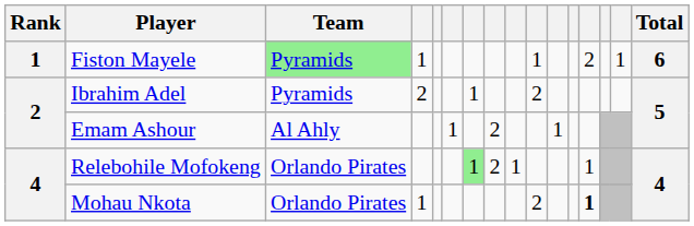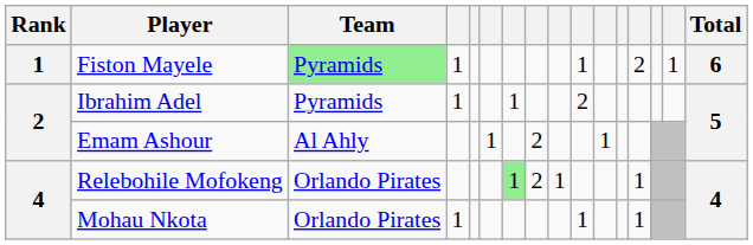Ibrahim Adel | column 4: 2 -> 1
Mohau Nkota | column 10: 2 -> 1
Mohau Nkota | column 13: bold -> normal
